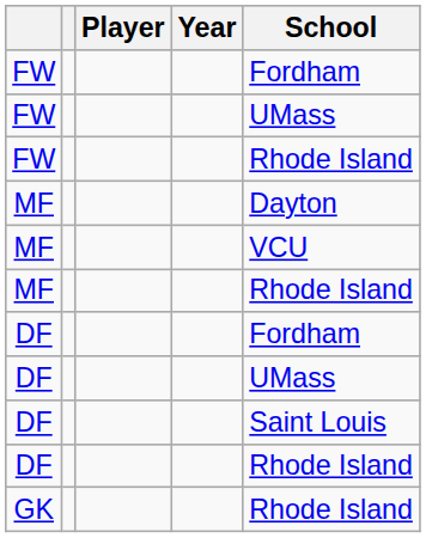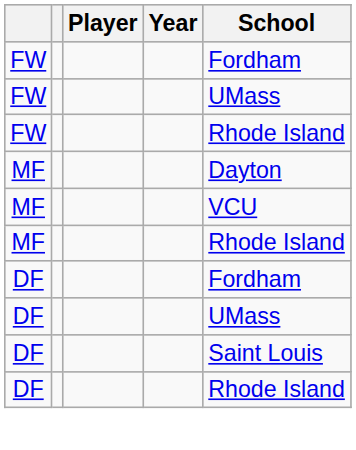- row: GK | Rhode Island
